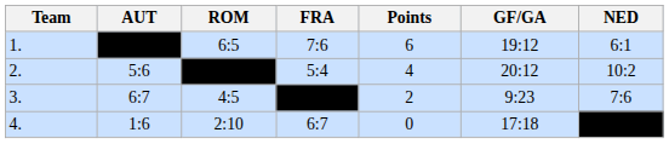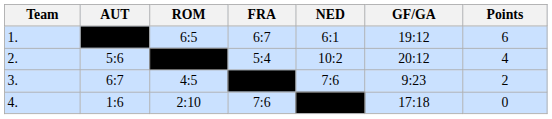columns swapped: NED <-> Points
1. | FRA: 7:6 -> 6:7
4. | FRA: 6:7 -> 7:6
